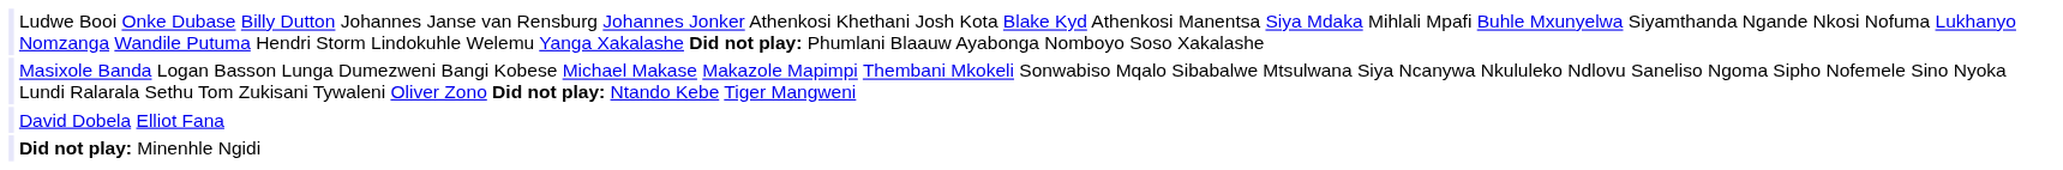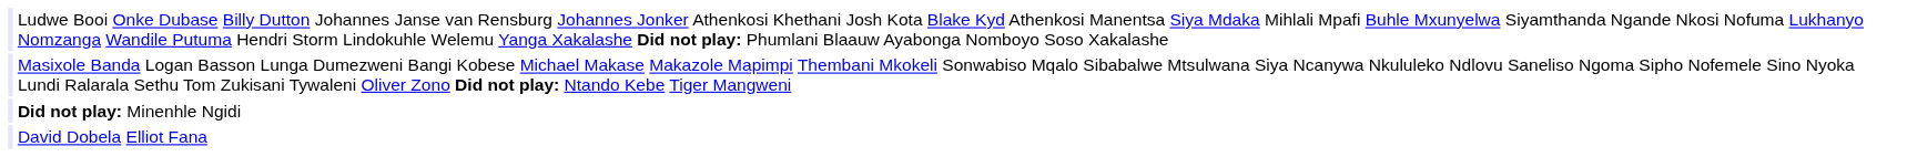rows swapped: Did not play: Minenhle Ngidi <-> David Dobela Elliot Fana
